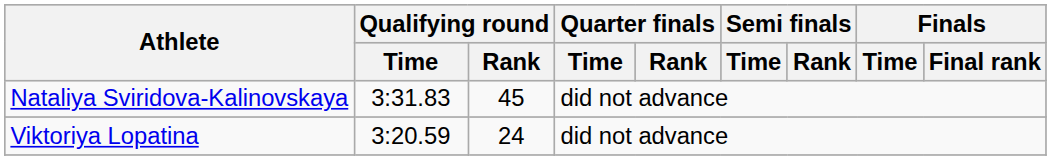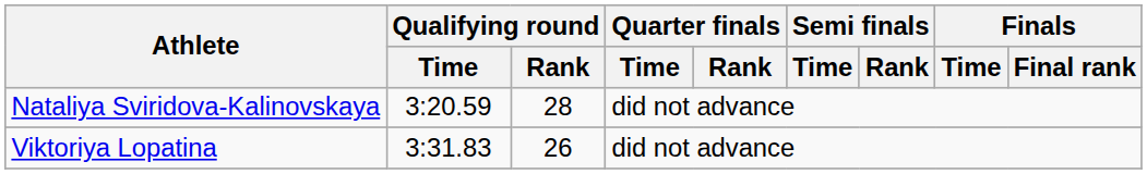Nataliya Sviridova-Kalinovskaya | Qualifying round / Time: 3:31.83 -> 3:20.59
Nataliya Sviridova-Kalinovskaya | Qualifying round / Rank: 45 -> 28
Viktoriya Lopatina | Qualifying round / Time: 3:20.59 -> 3:31.83
Viktoriya Lopatina | Qualifying round / Rank: 24 -> 26
